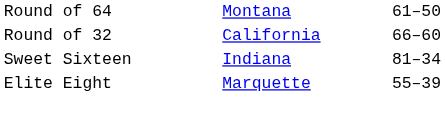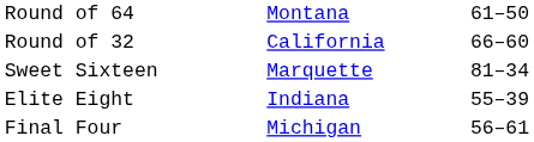Sweet Sixteen | column 2: Indiana -> Marquette
Elite Eight | column 2: Marquette -> Indiana
+ row: Final Four | Michigan | 56–61
